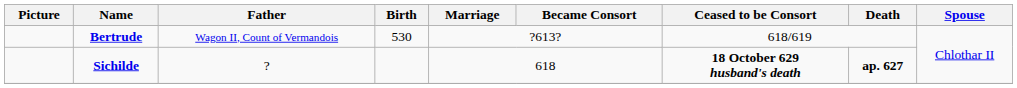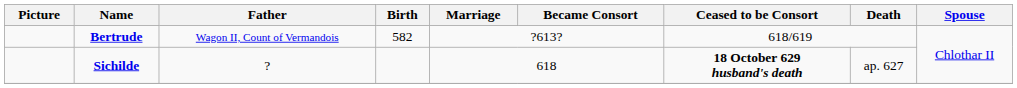Bertrude | Birth: 530 -> 582
Sichilde | Death: bold -> normal
